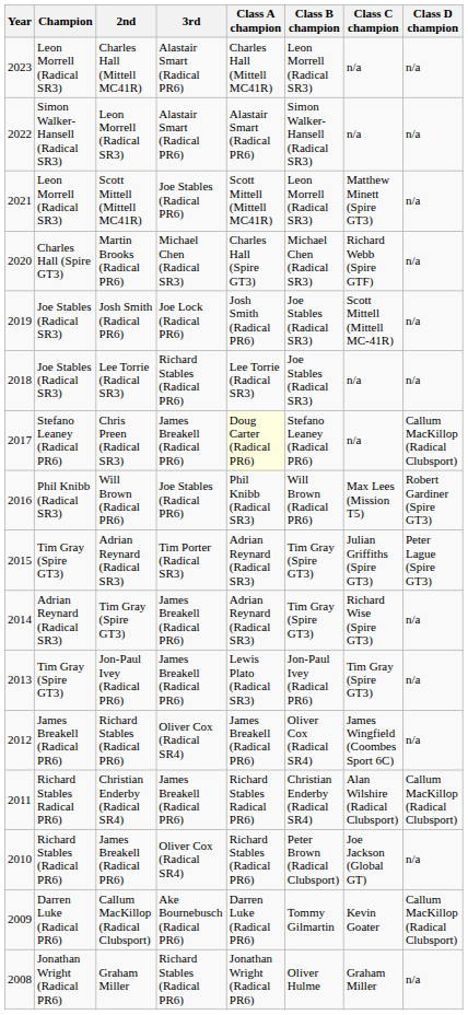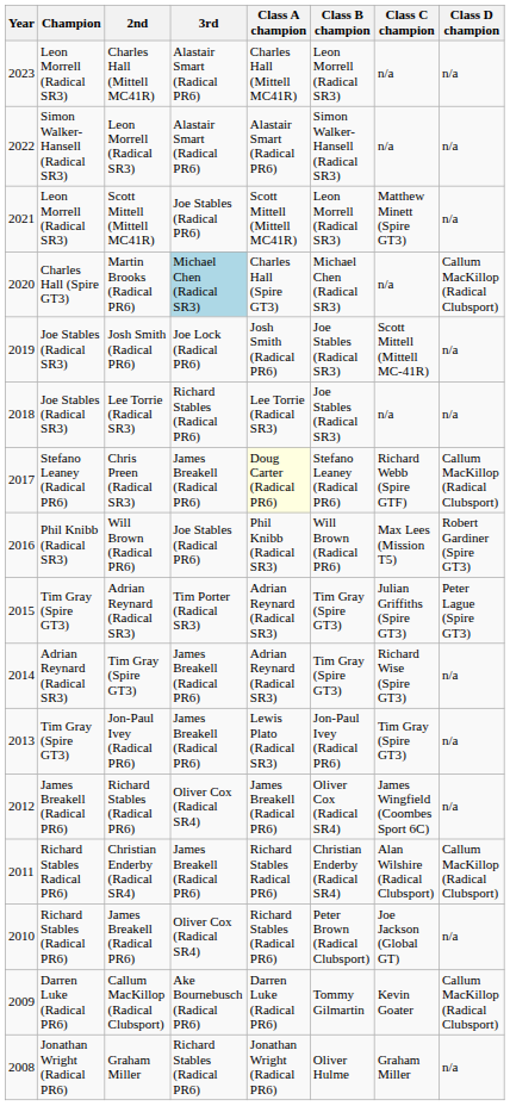Martin Brooks (Radical PR6) | 3rd: no background -> lightblue background
Martin Brooks (Radical PR6) | Class C champion: Richard Webb (Spire GTF) -> n/a
Martin Brooks (Radical PR6) | Class D champion: n/a -> Callum MacKillop (Radical Clubsport)
Chris Preen (Radical SR3) | Class C champion: n/a -> Richard Webb (Spire GTF)
